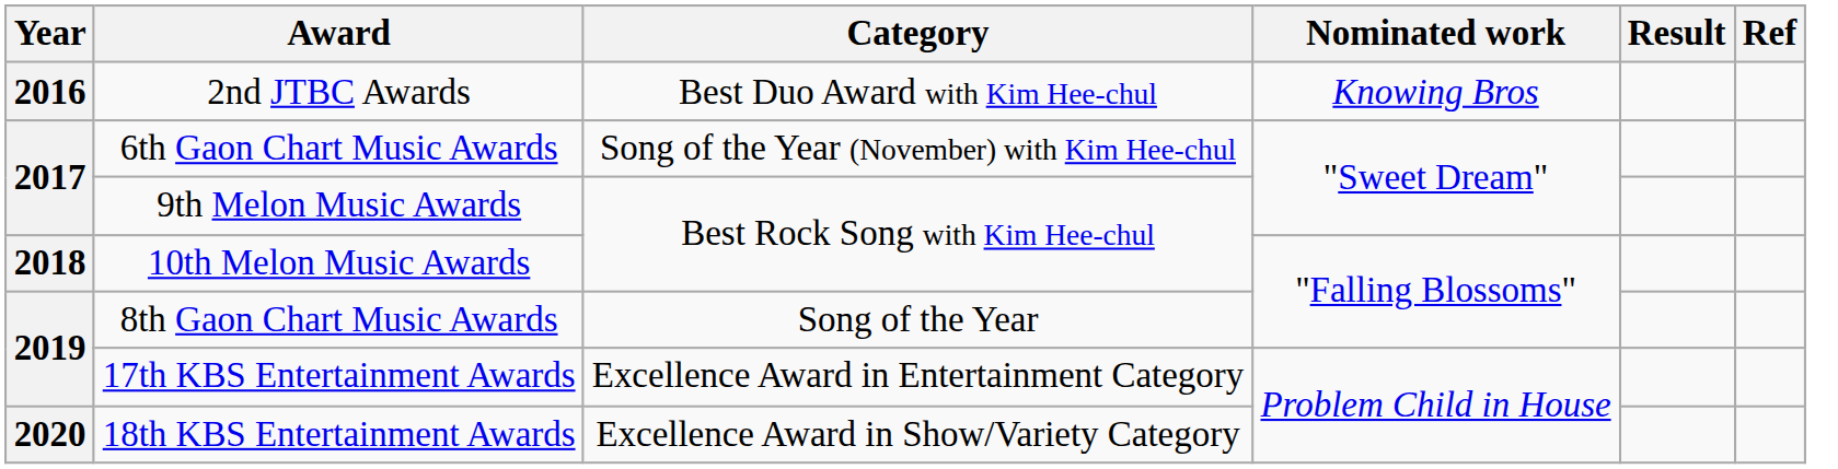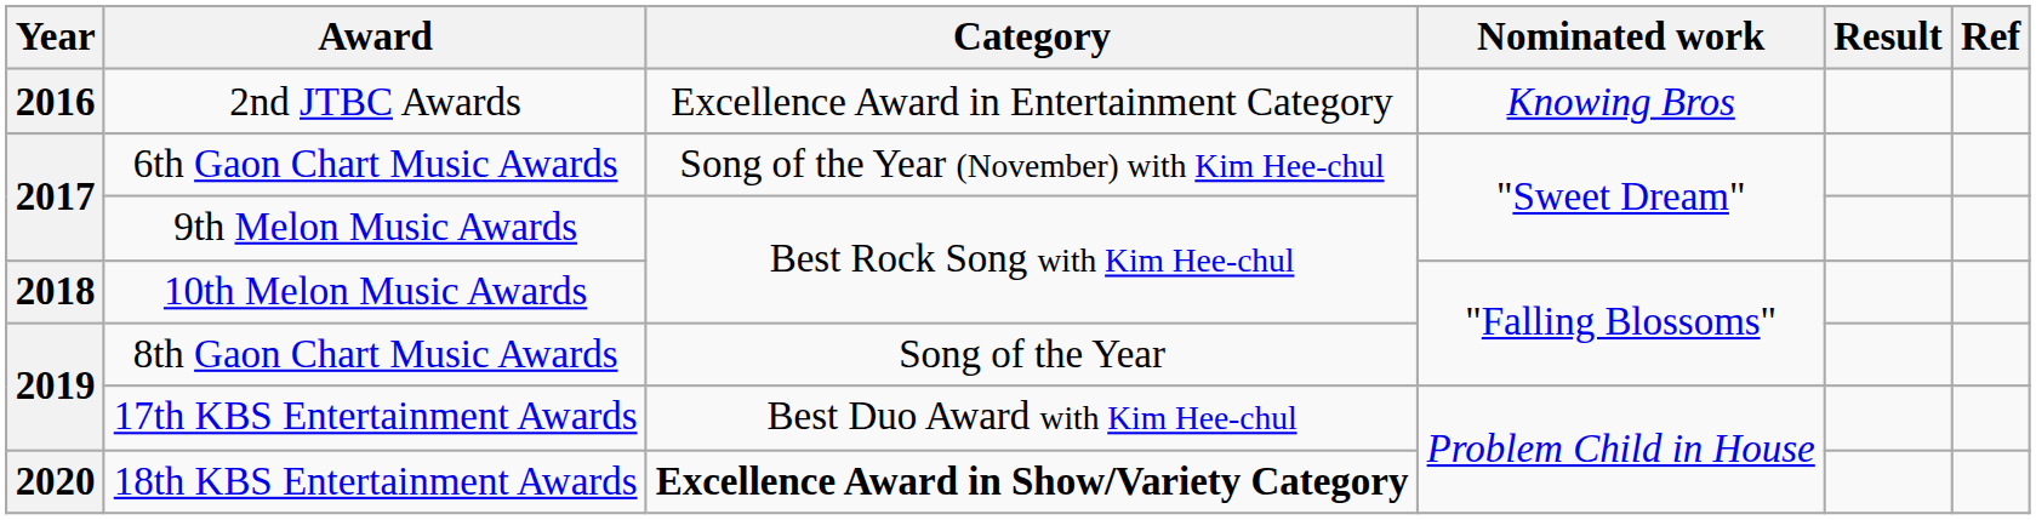2nd JTBC Awards | Category: Best Duo Award with Kim Hee-chul -> Excellence Award in Entertainment Category
17th KBS Entertainment Awards | Category: Excellence Award in Entertainment Category -> Best Duo Award with Kim Hee-chul
18th KBS Entertainment Awards | Category: normal -> bold
